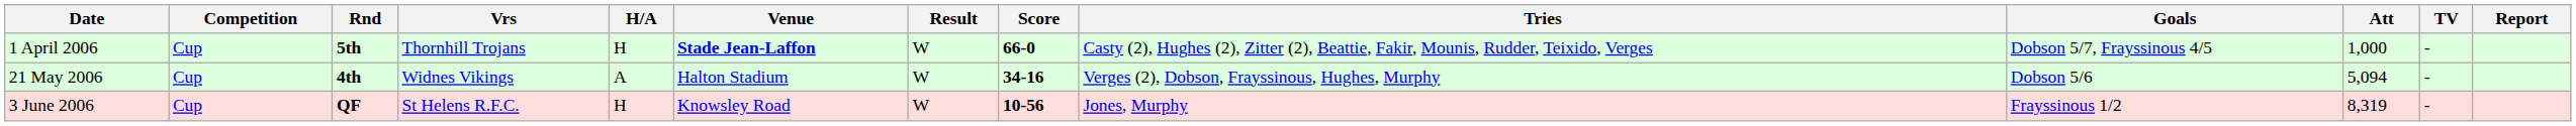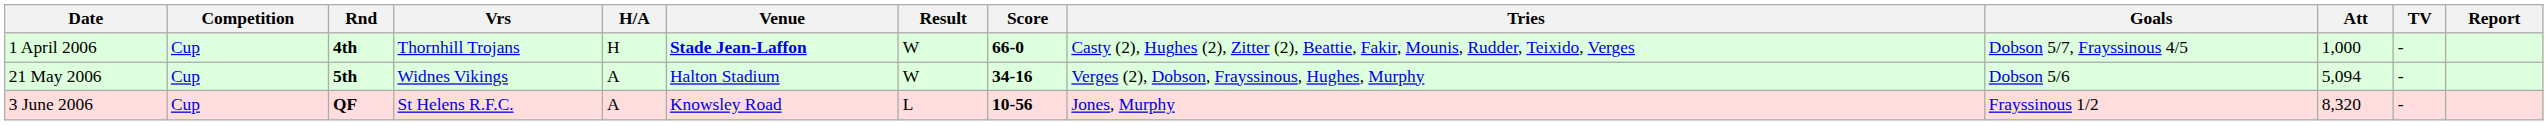1 April 2006 | Rnd: 5th -> 4th
21 May 2006 | Rnd: 4th -> 5th
3 June 2006 | H/A: H -> A
3 June 2006 | Result: W -> L
3 June 2006 | Att: 8,319 -> 8,320
